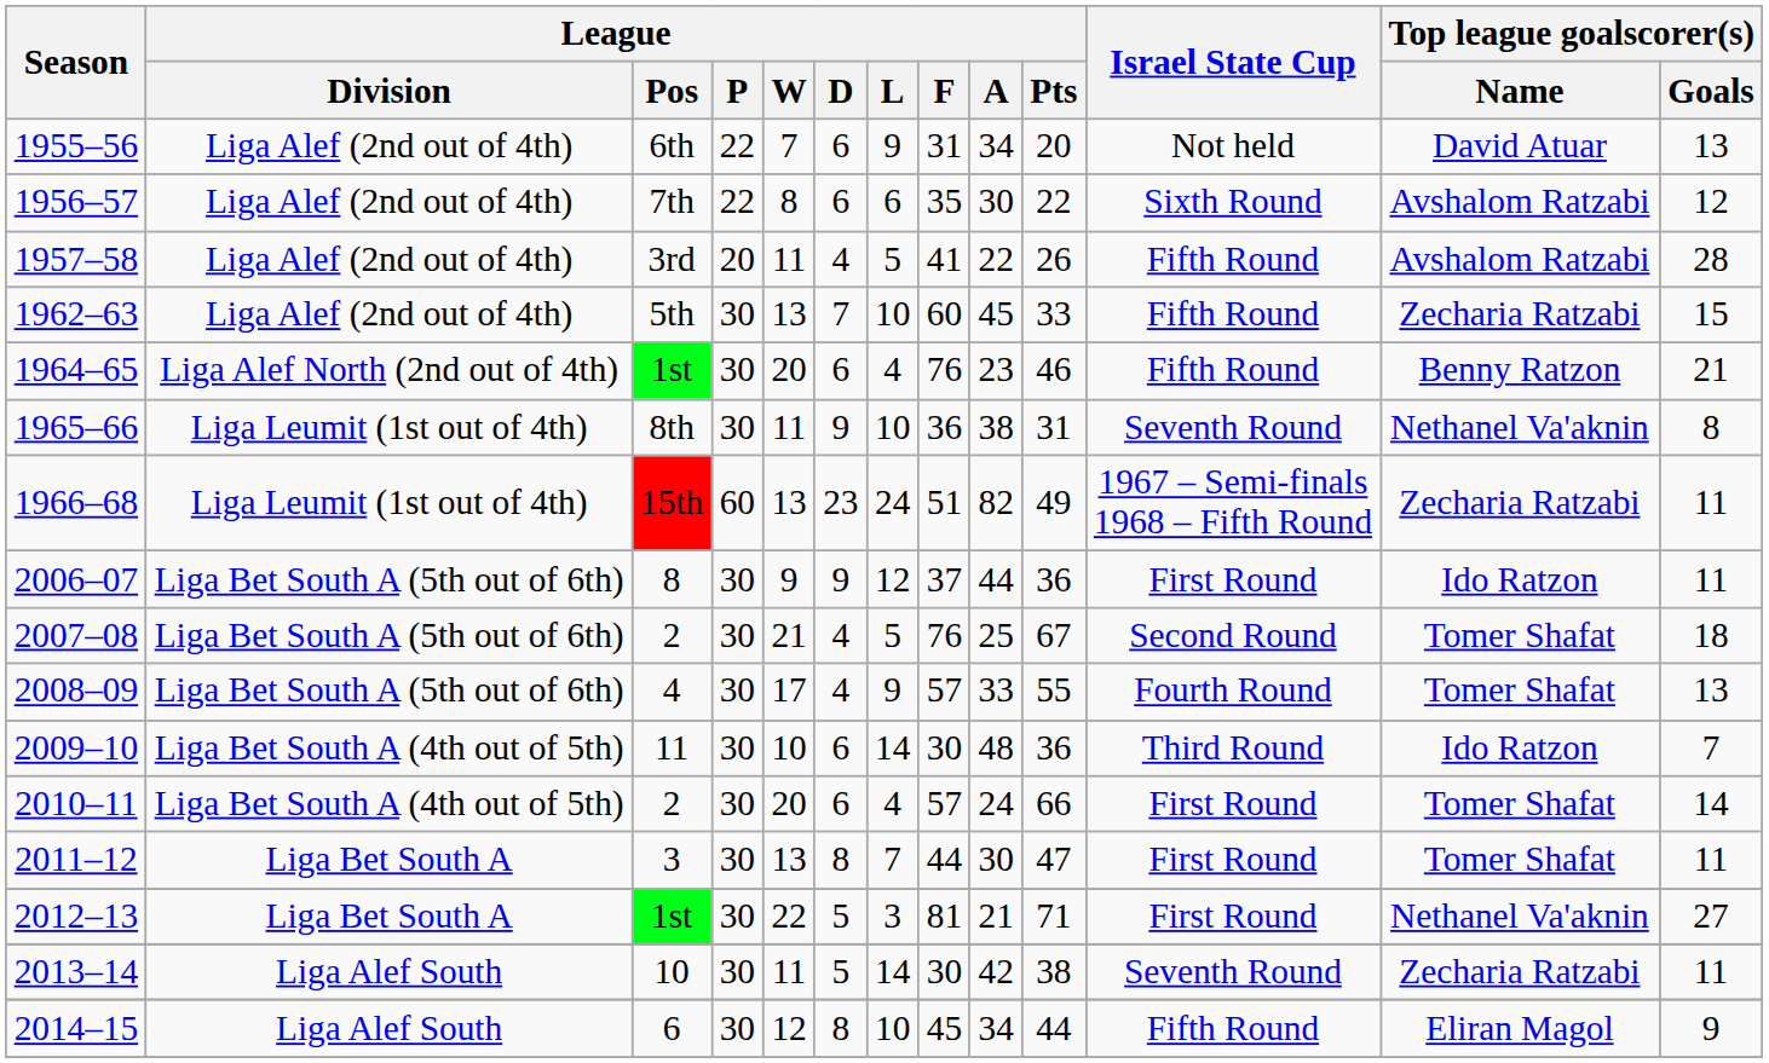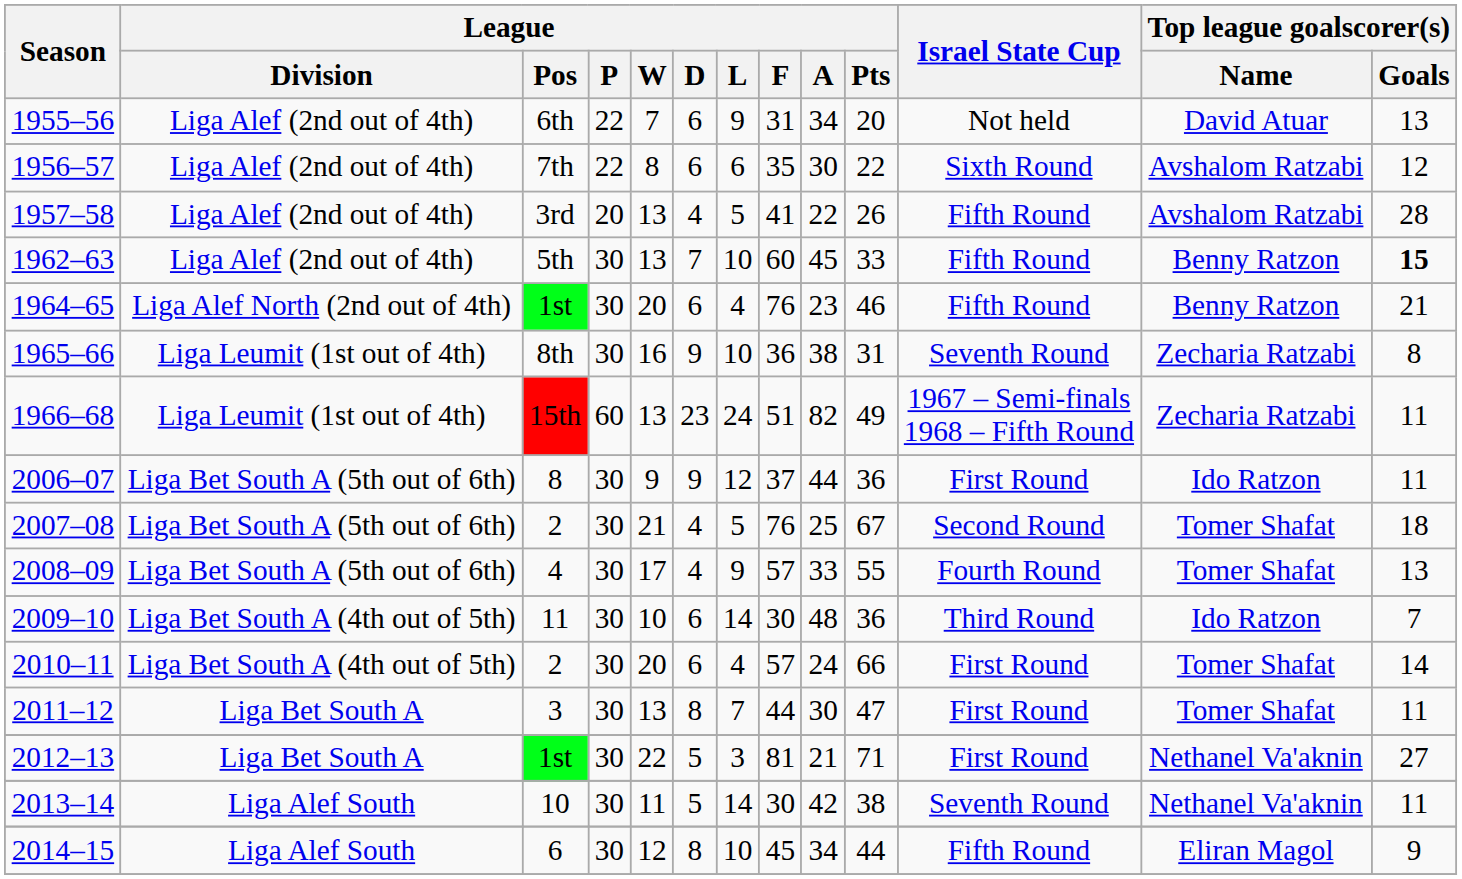1957–58 | League / W: 11 -> 13
1962–63 | Top league goalscorer(s) / Name: Zecharia Ratzabi -> Benny Ratzon
1962–63 | Top league goalscorer(s) / Goals: normal -> bold
1965–66 | League / W: 11 -> 16
1965–66 | Top league goalscorer(s) / Name: Nethanel Va'aknin -> Zecharia Ratzabi
2013–14 | Top league goalscorer(s) / Name: Zecharia Ratzabi -> Nethanel Va'aknin
